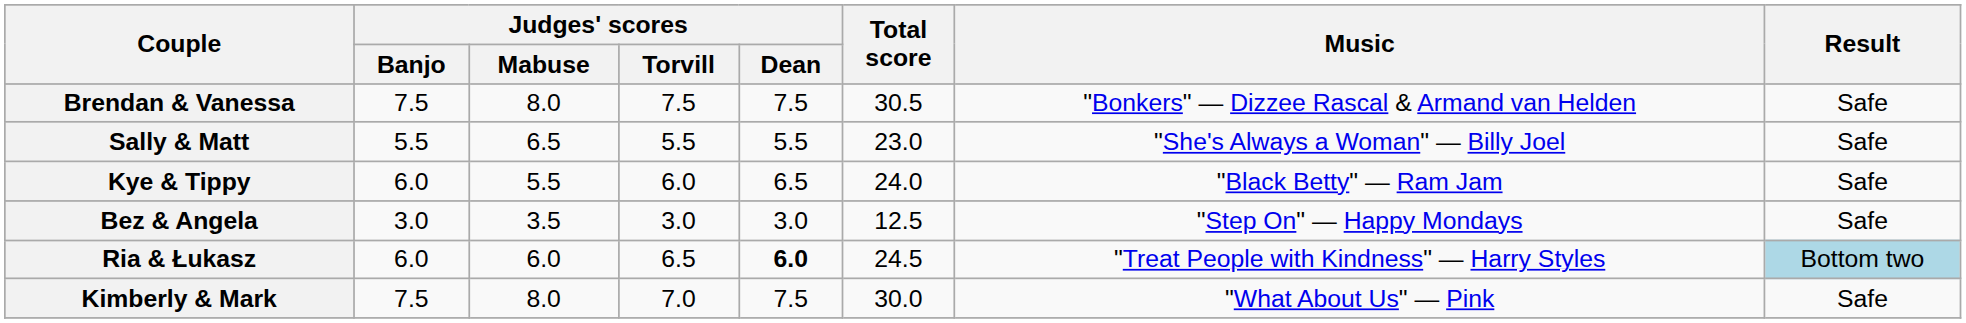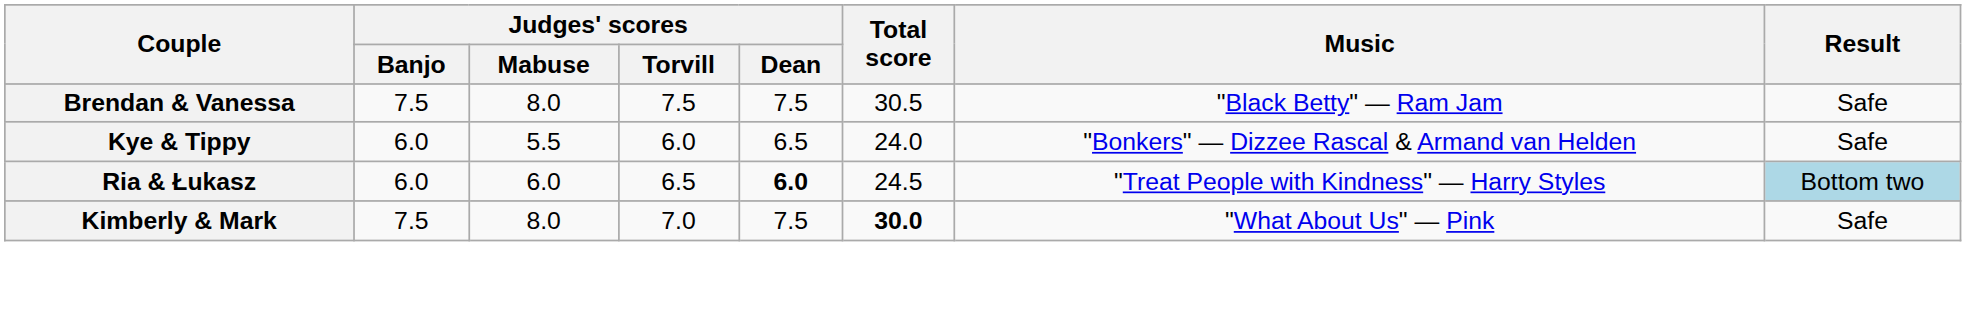Brendan & Vanessa | Music: "Bonkers" — Dizzee Rascal & Armand van Helden -> "Black Betty" — Ram Jam
- row: Sally & Matt | 5.5 | 6.5 | 5.5 | 5.5 | 23.0 | "She's Always a Woman" — Billy Joel | Safe
Kye & Tippy | Music: "Black Betty" — Ram Jam -> "Bonkers" — Dizzee Rascal & Armand van Helden
- row: Bez & Angela | 3.0 | 3.5 | 3.0 | 3.0 | 12.5 | "Step On" — Happy Mondays | Safe
Kimberly & Mark | Total score: normal -> bold
